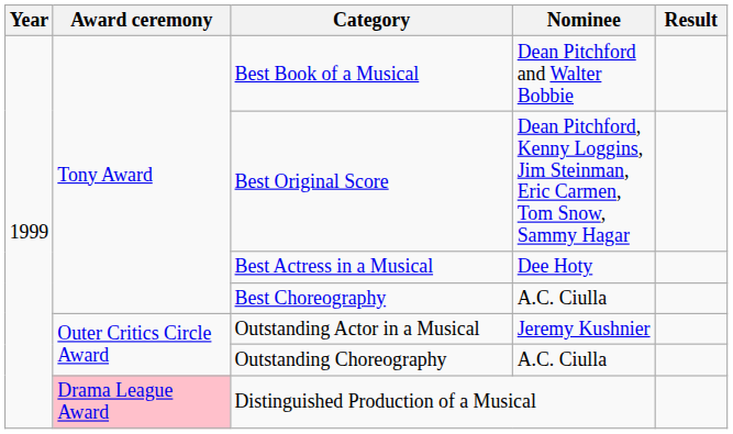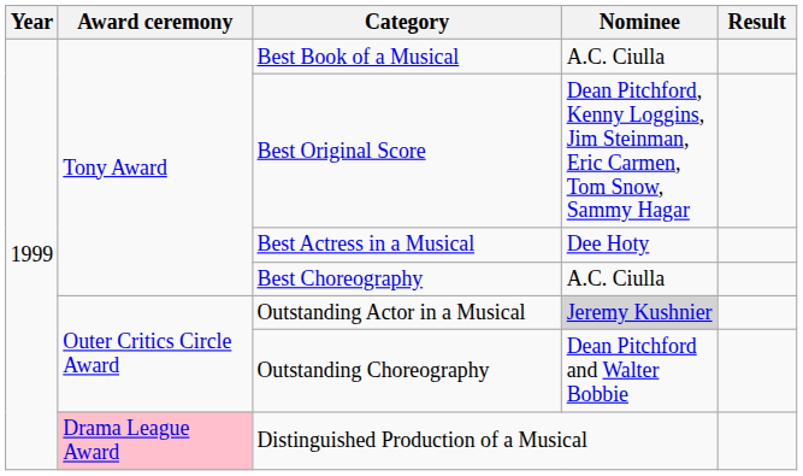Best Book of a Musical | Nominee: Dean Pitchford and Walter Bobbie -> A.C. Ciulla
Outstanding Actor in a Musical | Nominee: no background -> lightgrey background
Outstanding Choreography | Nominee: A.C. Ciulla -> Dean Pitchford and Walter Bobbie
